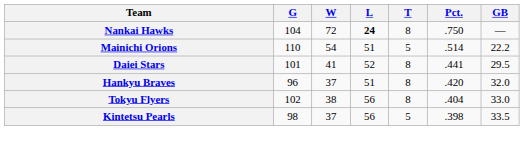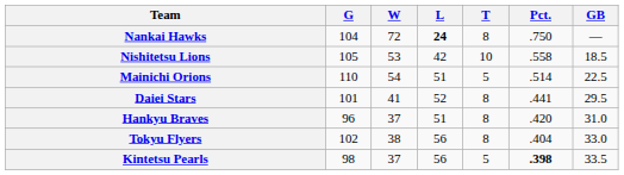+ row: Nishitetsu Lions | 105 | 53 | 42 | 10 | .558 | 18.5
Mainichi Orions | GB: 22.2 -> 22.5
Hankyu Braves | GB: 32.0 -> 31.0
Kintetsu Pearls | Pct.: normal -> bold
